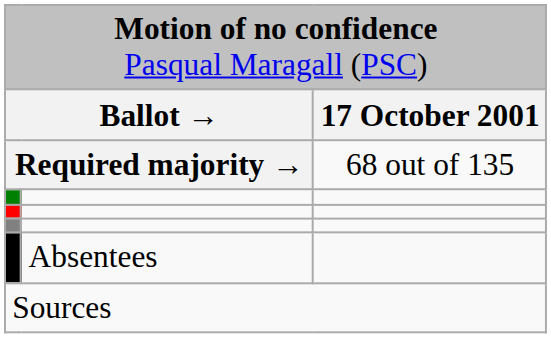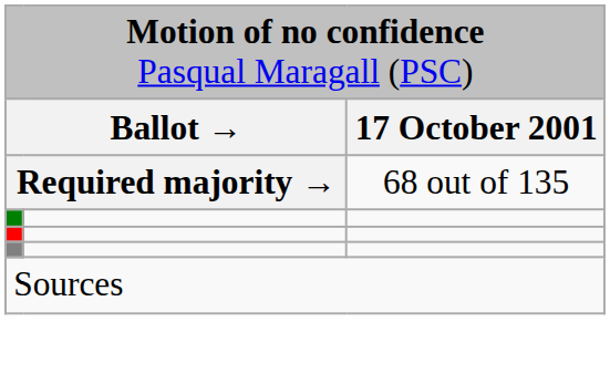- row: Absentees
